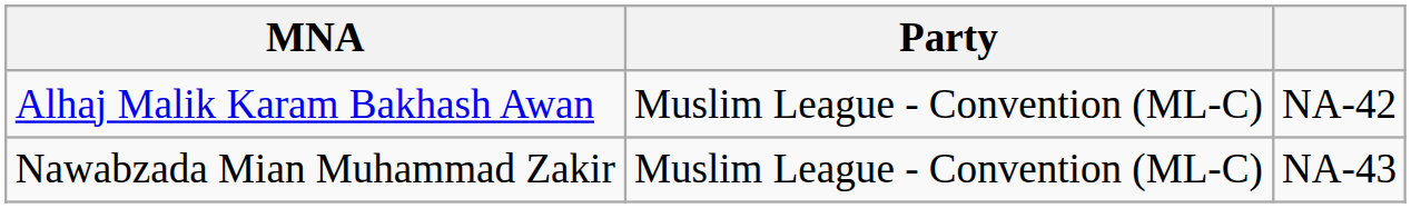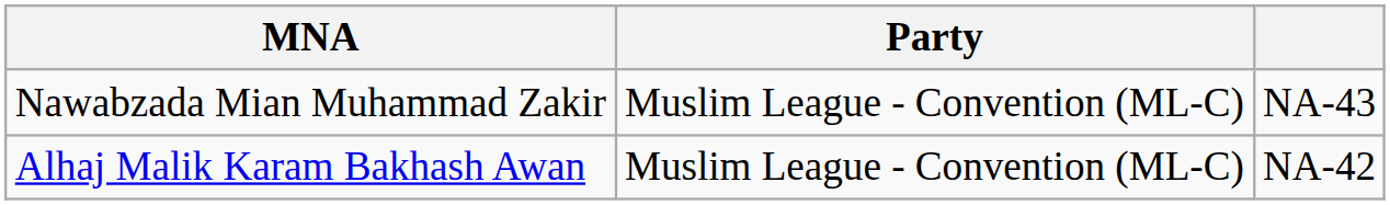rows swapped: Alhaj Malik Karam Bakhash Awan <-> Nawabzada Mian Muhammad Zakir
